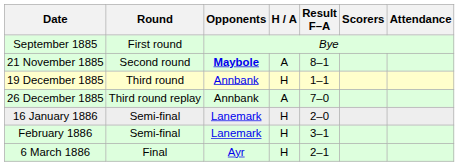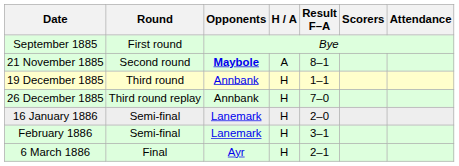26 December 1885 | H / A: A -> H
